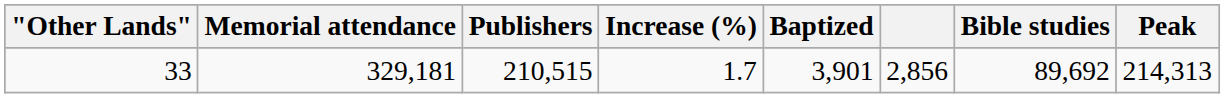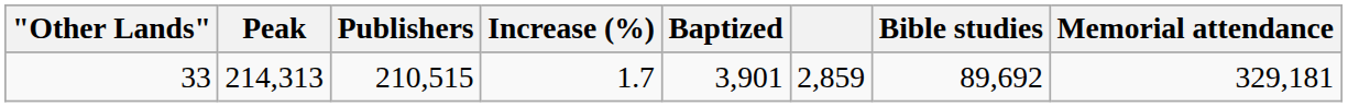columns swapped: Peak <-> Memorial attendance
33 | column 6: 2,856 -> 2,859
